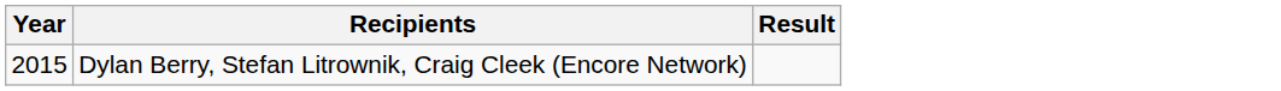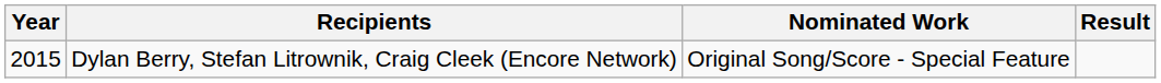+ column: Nominated Work | Original Song/Score - Special Feature
